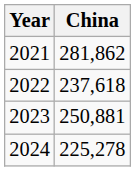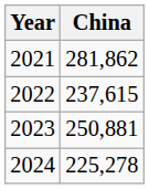2022 | China: 237,618 -> 237,615
